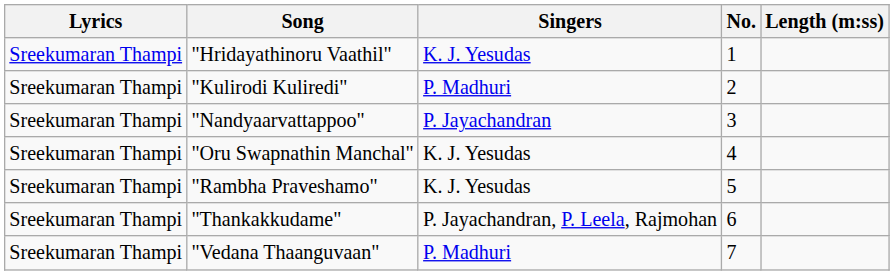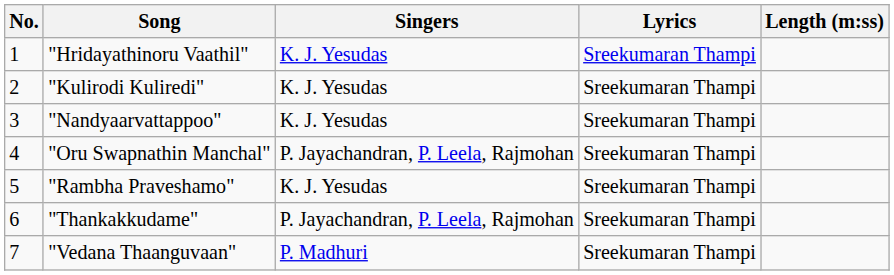columns swapped: No. <-> Lyrics
"Kulirodi Kuliredi" | Singers: P. Madhuri -> K. J. Yesudas
"Nandyaarvattappoo" | Singers: P. Jayachandran -> K. J. Yesudas
"Oru Swapnathin Manchal" | Singers: K. J. Yesudas -> P. Jayachandran, P. Leela, Rajmohan
